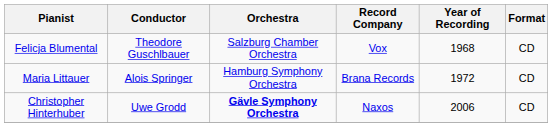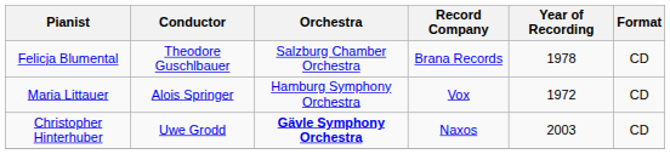Felicja Blumental | Record Company: Vox -> Brana Records
Felicja Blumental | Year of Recording: 1968 -> 1978
Maria Littauer | Record Company: Brana Records -> Vox
Christopher Hinterhuber | Year of Recording: 2006 -> 2003
